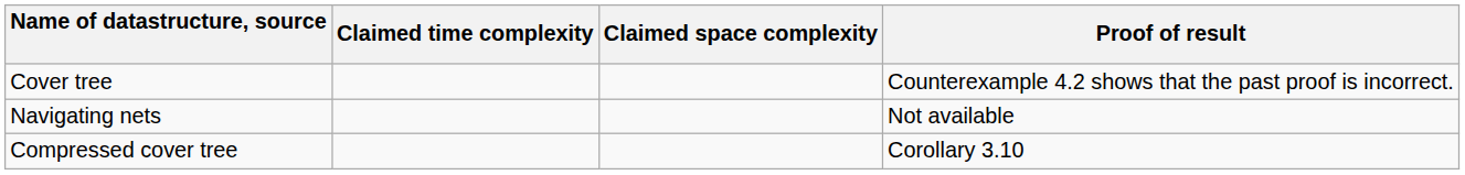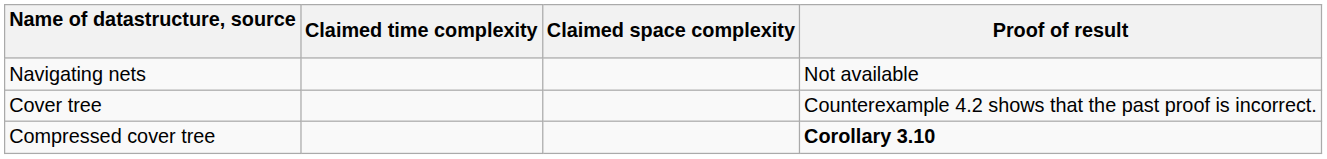rows swapped: Navigating nets <-> Cover tree
Compressed cover tree | Proof of result: normal -> bold
